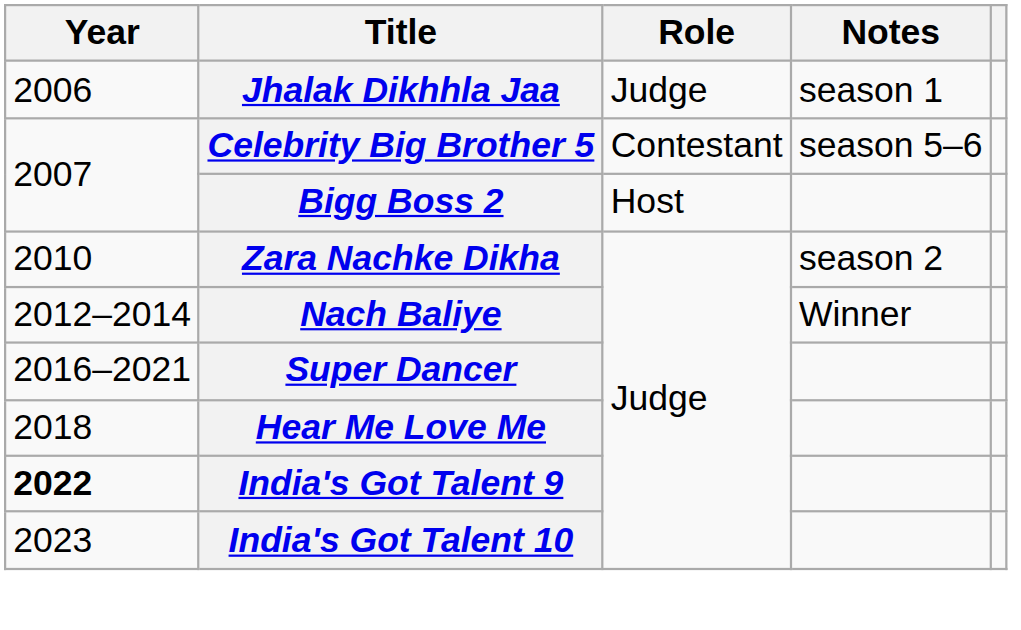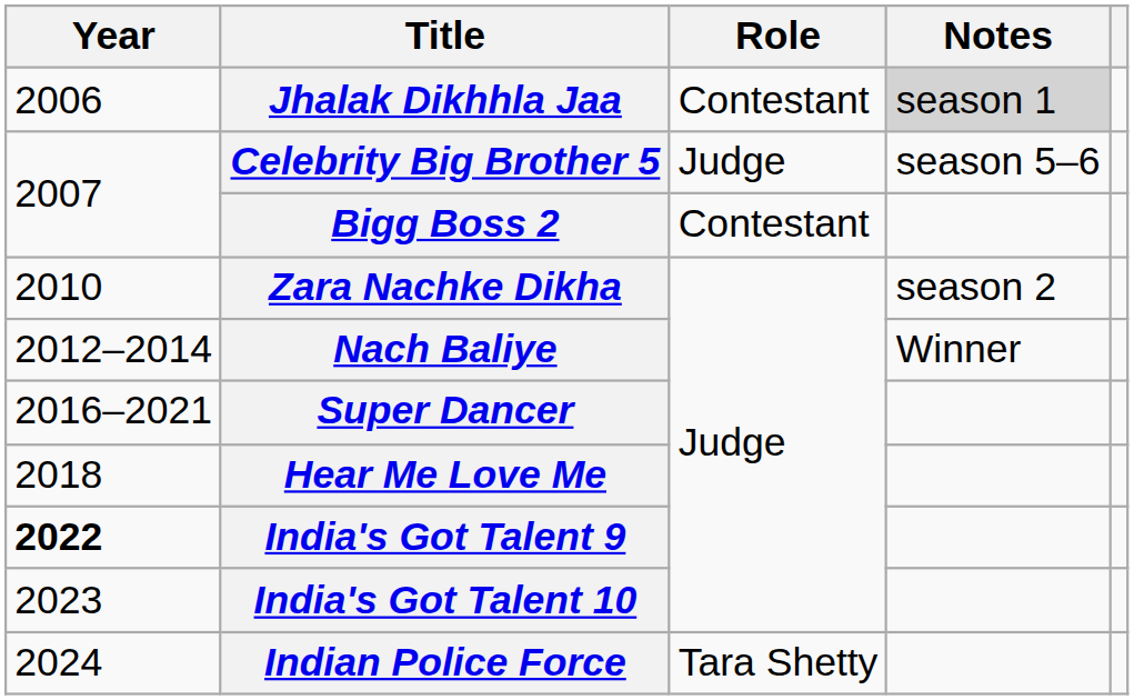Jhalak Dikhhla Jaa | Role: Judge -> Contestant
Jhalak Dikhhla Jaa | Notes: no background -> lightgrey background
Celebrity Big Brother 5 | Role: Contestant -> Judge
Bigg Boss 2 | Role: Host -> Contestant
+ row: 2024 | Indian Police Force | Tara Shetty
